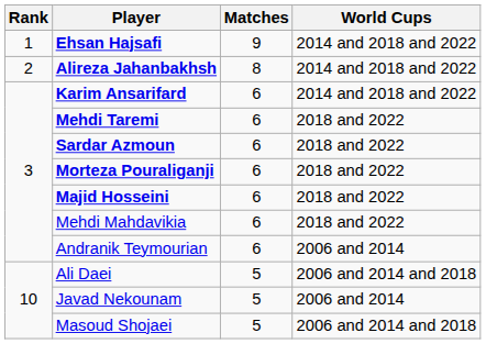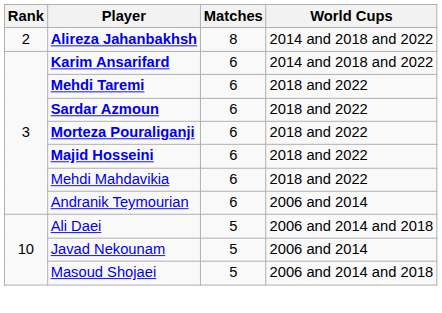- row: 1 | Ehsan Hajsafi | 9 | 2014 and 2018 and 2022
